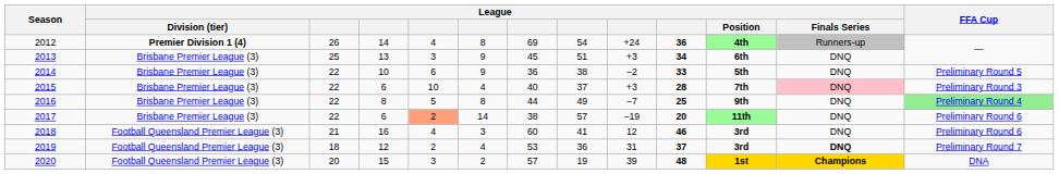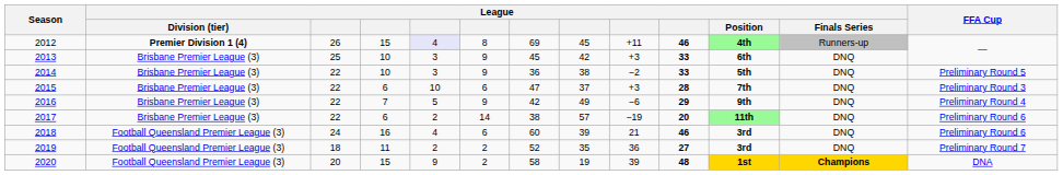2012 | column 4: 14 -> 15
2012 | column 5: no background -> lavender background
2012 | column 8: 54 -> 45
2012 | column 9: +24 -> +11
2012 | column 10: 36 -> 46
2013 | column 4: 13 -> 10
2013 | column 8: 51 -> 42
2013 | column 10: 34 -> 33
2014 | column 5: 6 -> 3
2015 | column 6: 4 -> 6
2015 | column 7: 40 -> 47
2015 | League / Finals Series: pink background -> no background
2016 | column 4: 8 -> 7
2016 | column 6: 8 -> 9
2016 | column 7: 44 -> 42
2016 | column 9: −7 -> −6
2016 | column 10: 25 -> 29
2016 | FFA Cup: lightgreen background -> no background
2017 | column 5: lightsalmon background -> no background
2018 | column 3: 21 -> 24
2018 | column 6: 3 -> 6
2018 | column 8: 41 -> 39
2018 | column 9: 12 -> 21
2019 | column 4: 12 -> 11
2019 | column 6: 4 -> 2
2019 | column 7: 53 -> 52
2019 | column 8: 36 -> 35
2019 | column 9: 31 -> 36
2019 | column 10: 37 -> 27
2019 | League / Finals Series: bold -> normal
2020 | column 5: 3 -> 9
2020 | column 7: 57 -> 58
